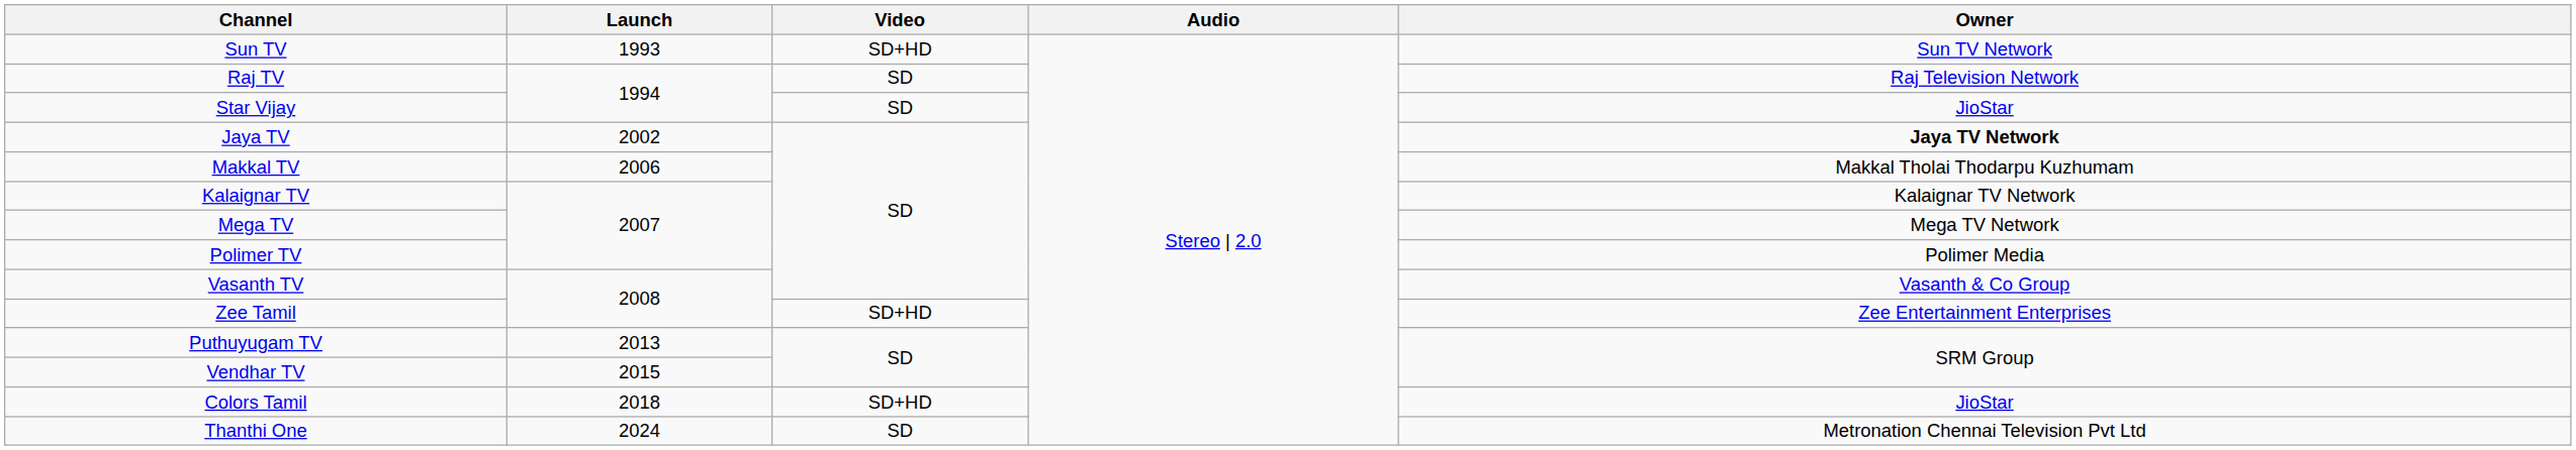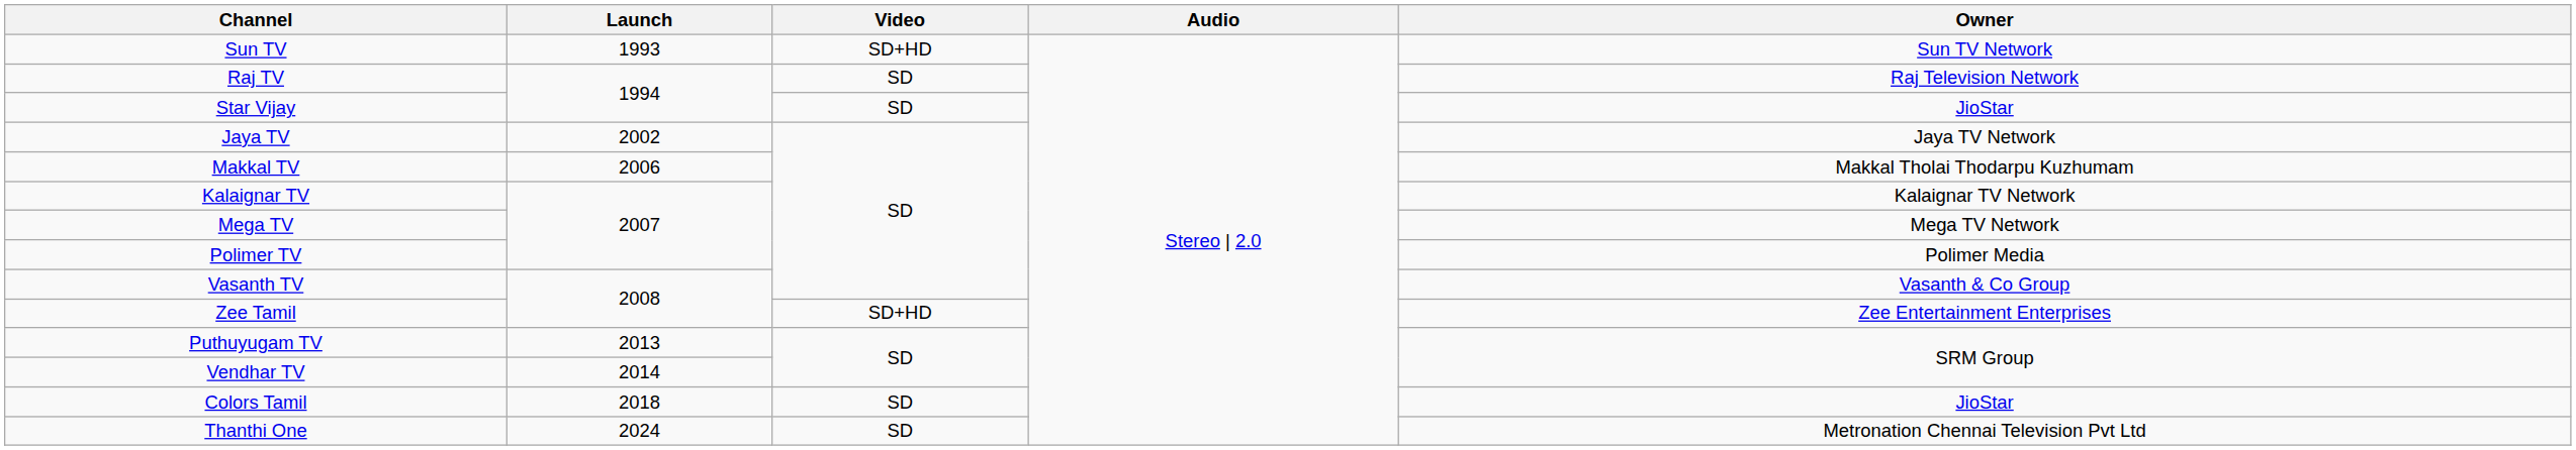Jaya TV | Owner: bold -> normal
Vendhar TV | Launch: 2015 -> 2014
Colors Tamil | Video: SD+HD -> SD
